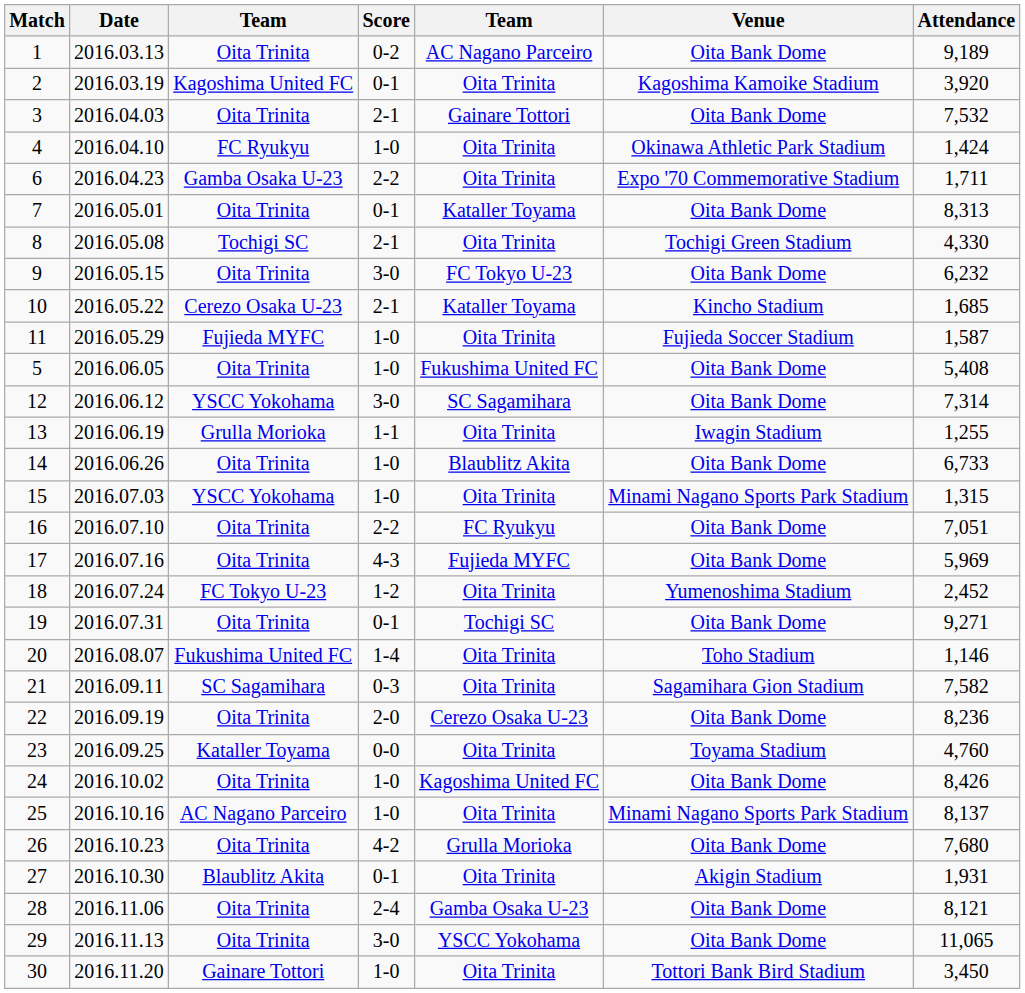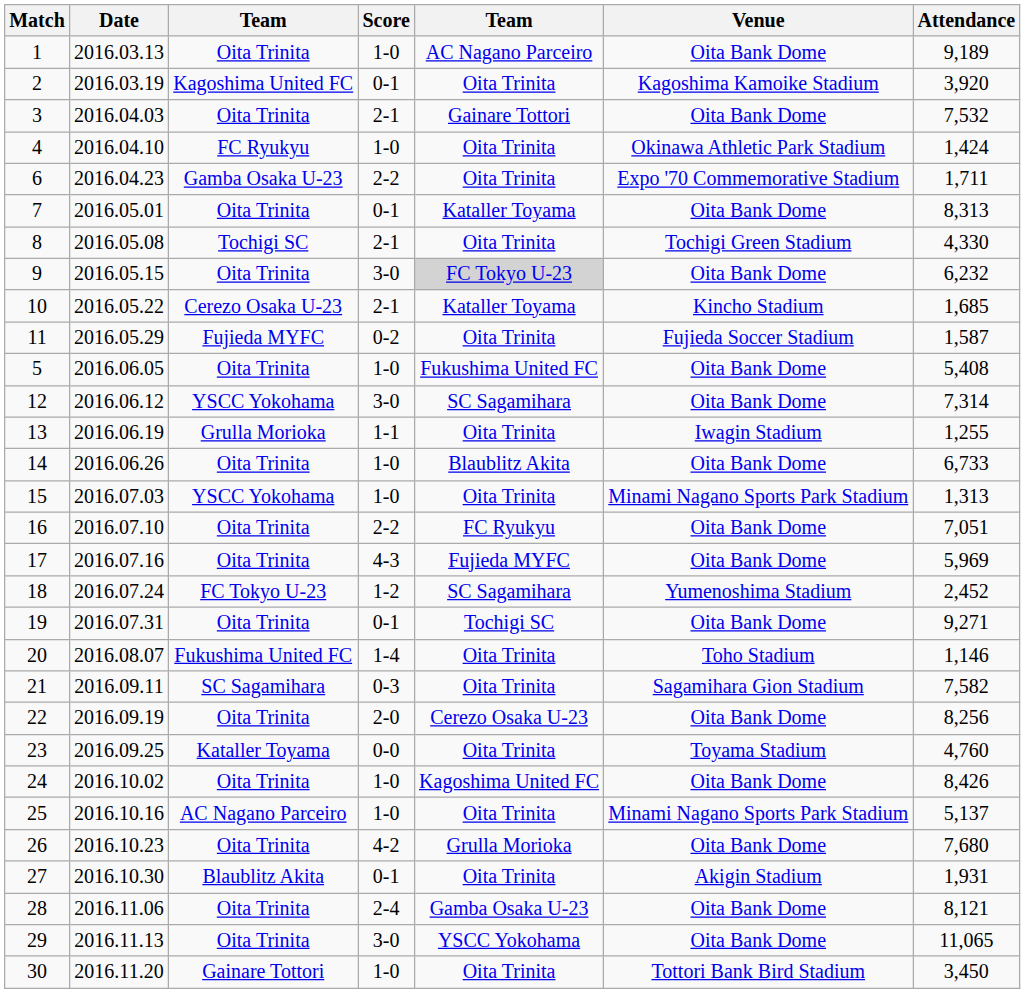1 | Score: 0-2 -> 1-0
9 | column 5: no background -> lightgrey background
11 | Score: 1-0 -> 0-2
15 | Attendance: 1,315 -> 1,313
18 | column 5: Oita Trinita -> SC Sagamihara
22 | Attendance: 8,236 -> 8,256
25 | Attendance: 8,137 -> 5,137
